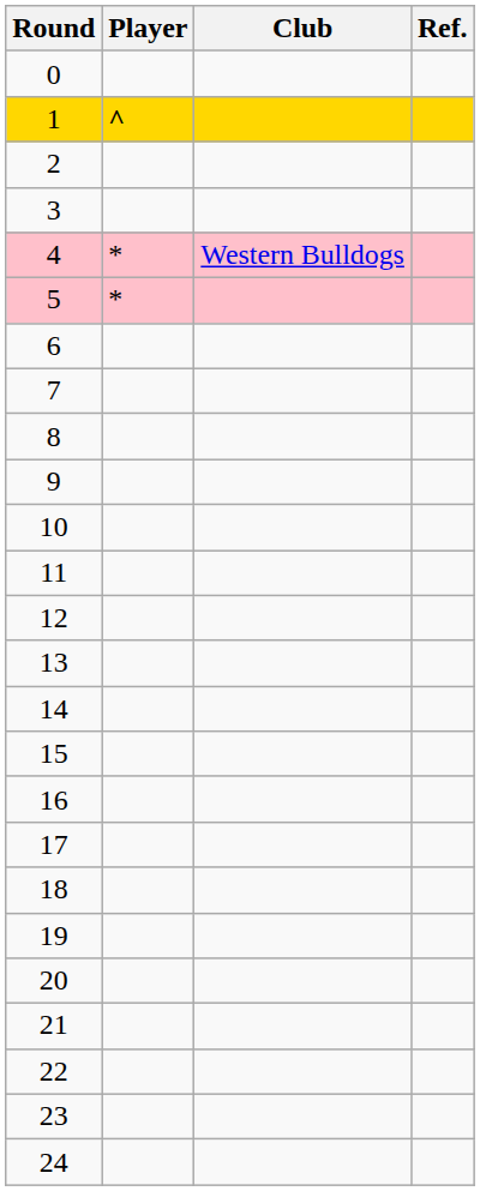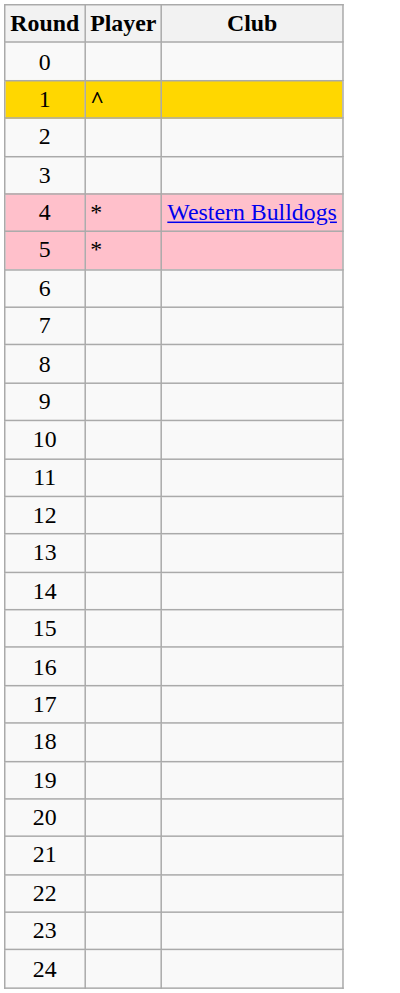- column: Ref.
